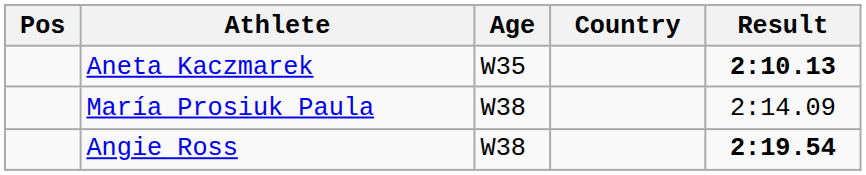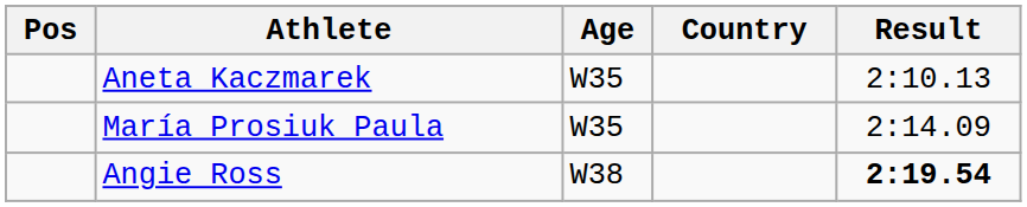Aneta Kaczmarek | Result: bold -> normal
María Prosiuk Paula | Age: W38 -> W35
